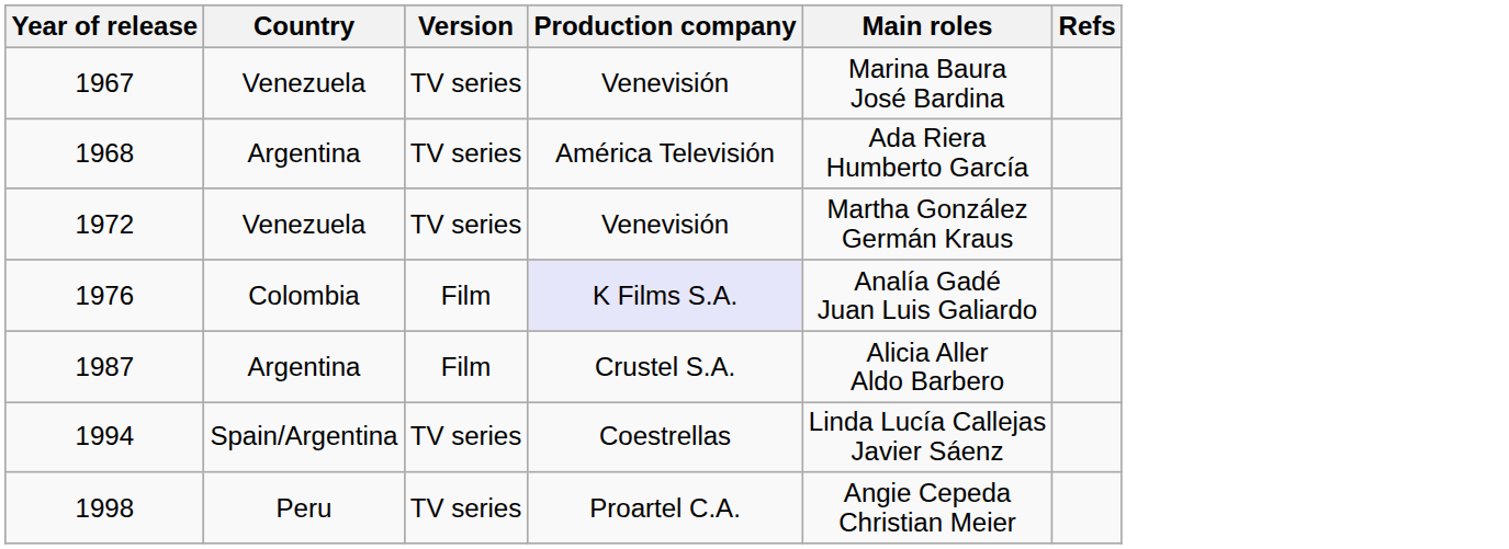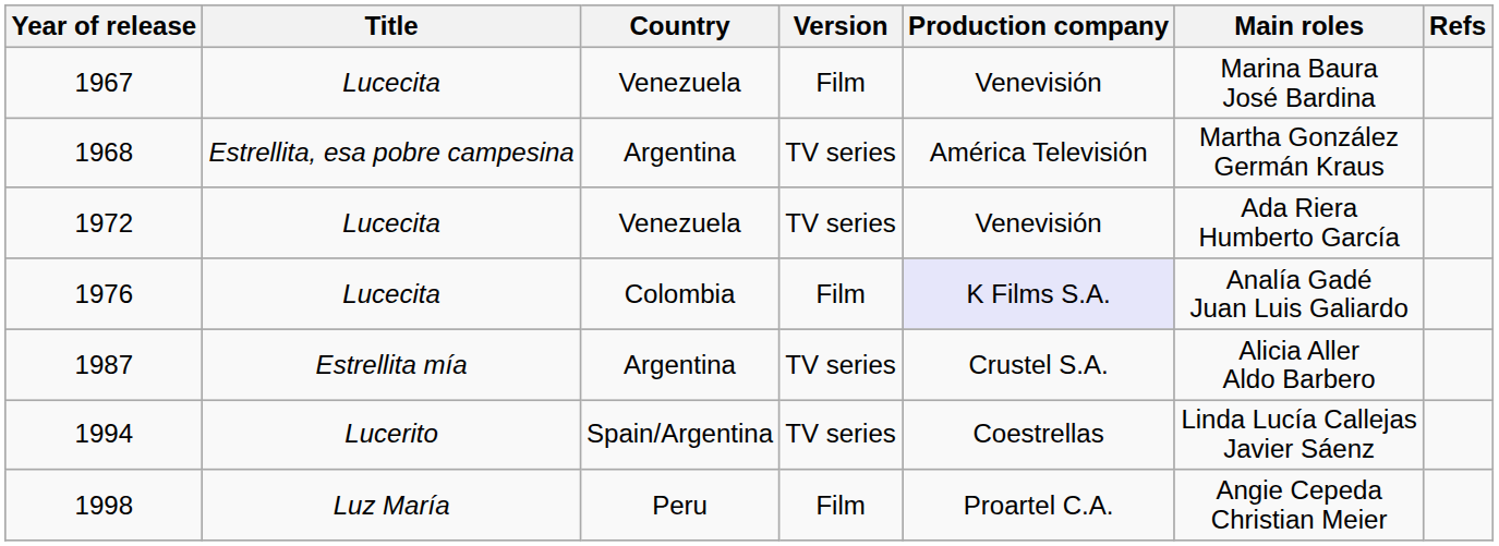+ column: Title | Lucecita | Estrellita, esa pobre campesina | Lucecita | Lucecita | Estrellita mía | Lucerito | Luz María
1967 | Version: TV series -> Film
1968 | Main roles: Ada Riera Humberto García -> Martha González Germán Kraus
1972 | Main roles: Martha González Germán Kraus -> Ada Riera Humberto García
1987 | Version: Film -> TV series
1998 | Version: TV series -> Film
